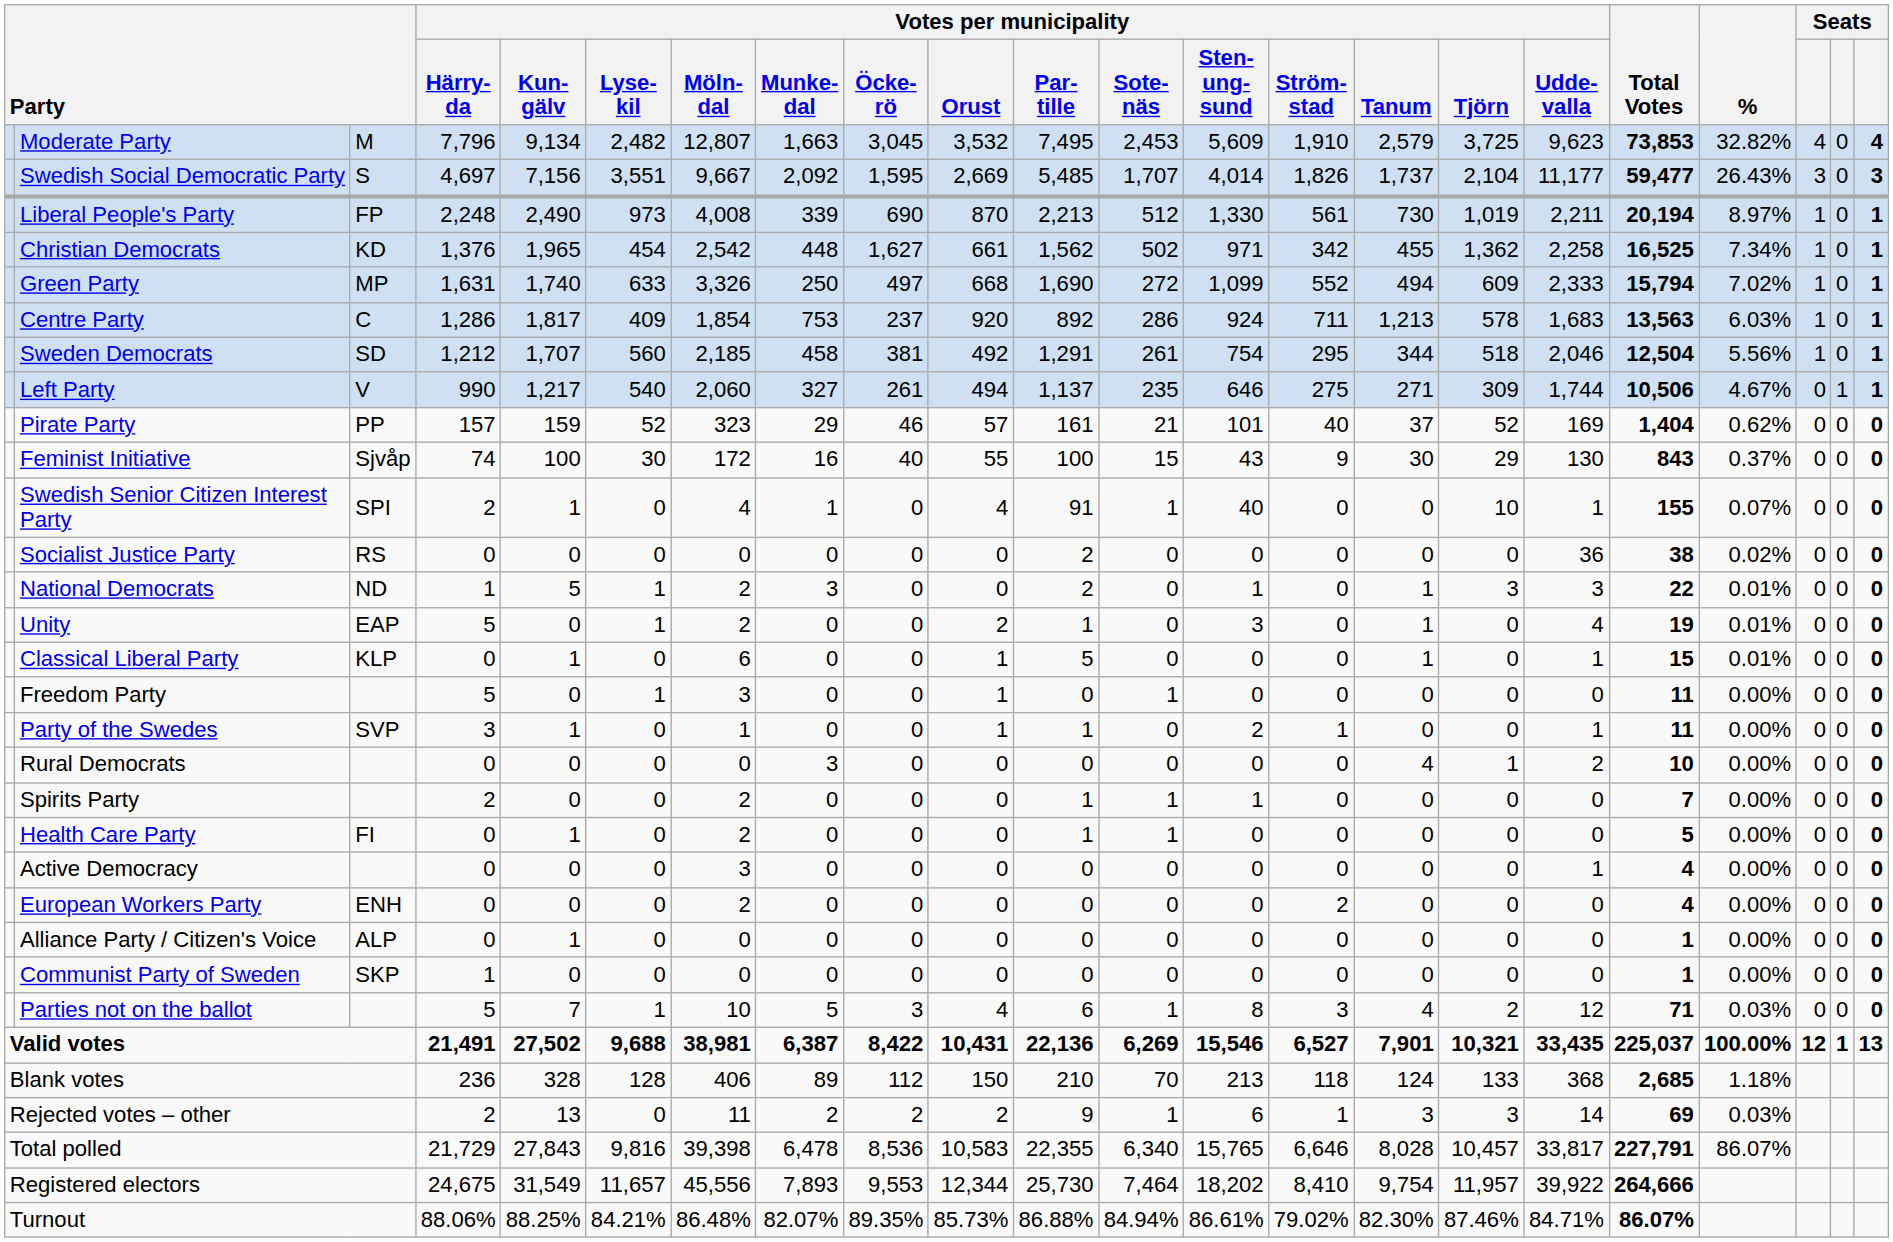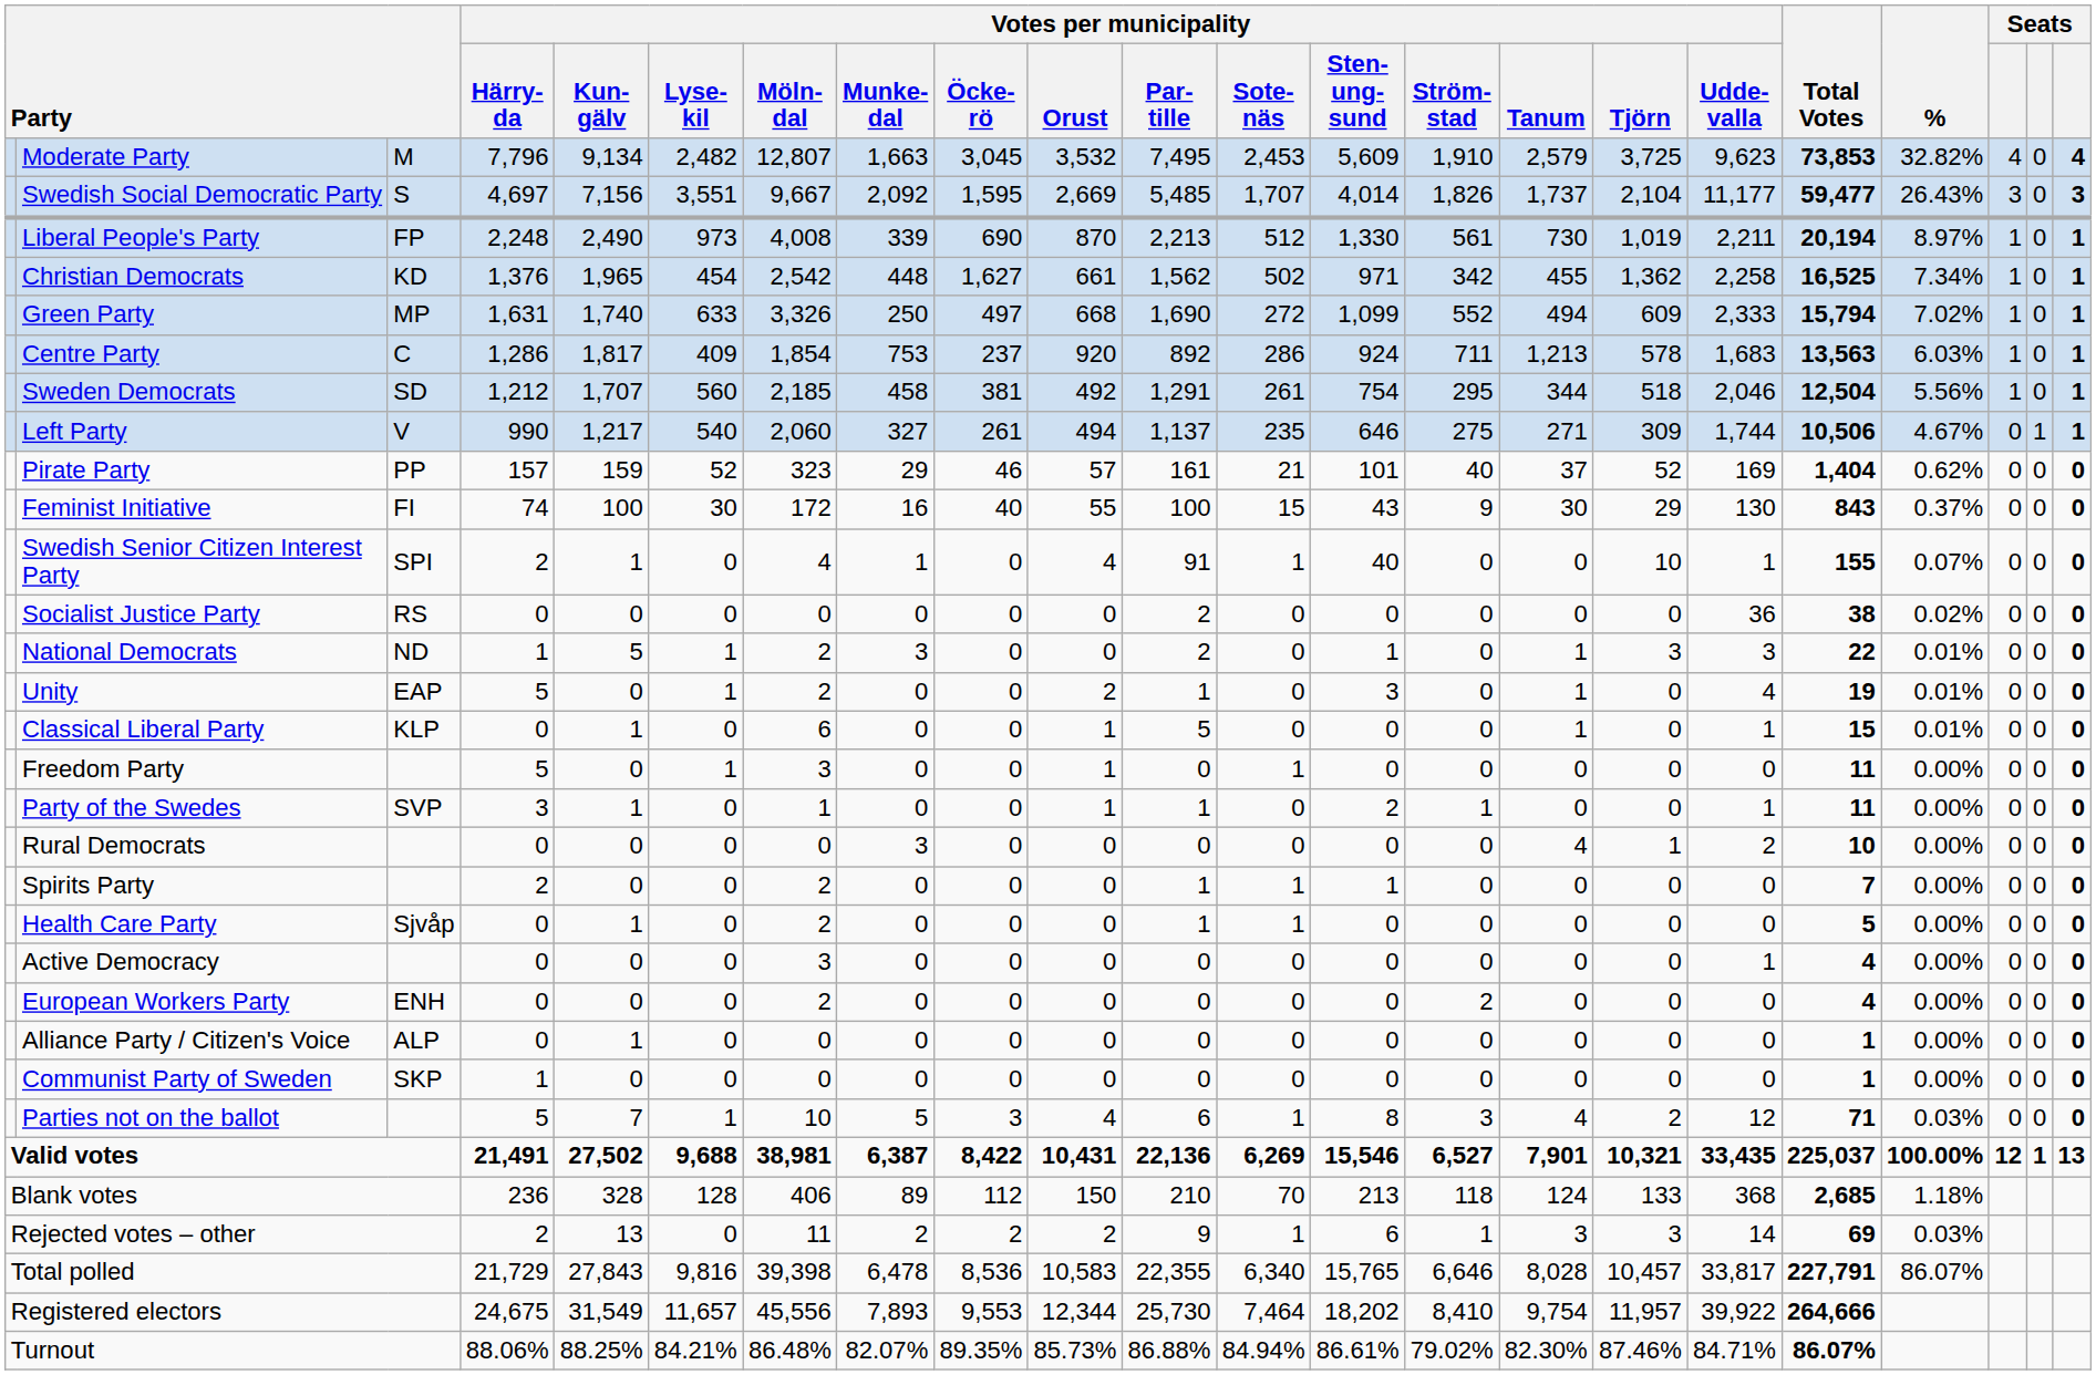Feminist Initiative | column 3: Sjvåp -> FI
Health Care Party | column 3: FI -> Sjvåp
